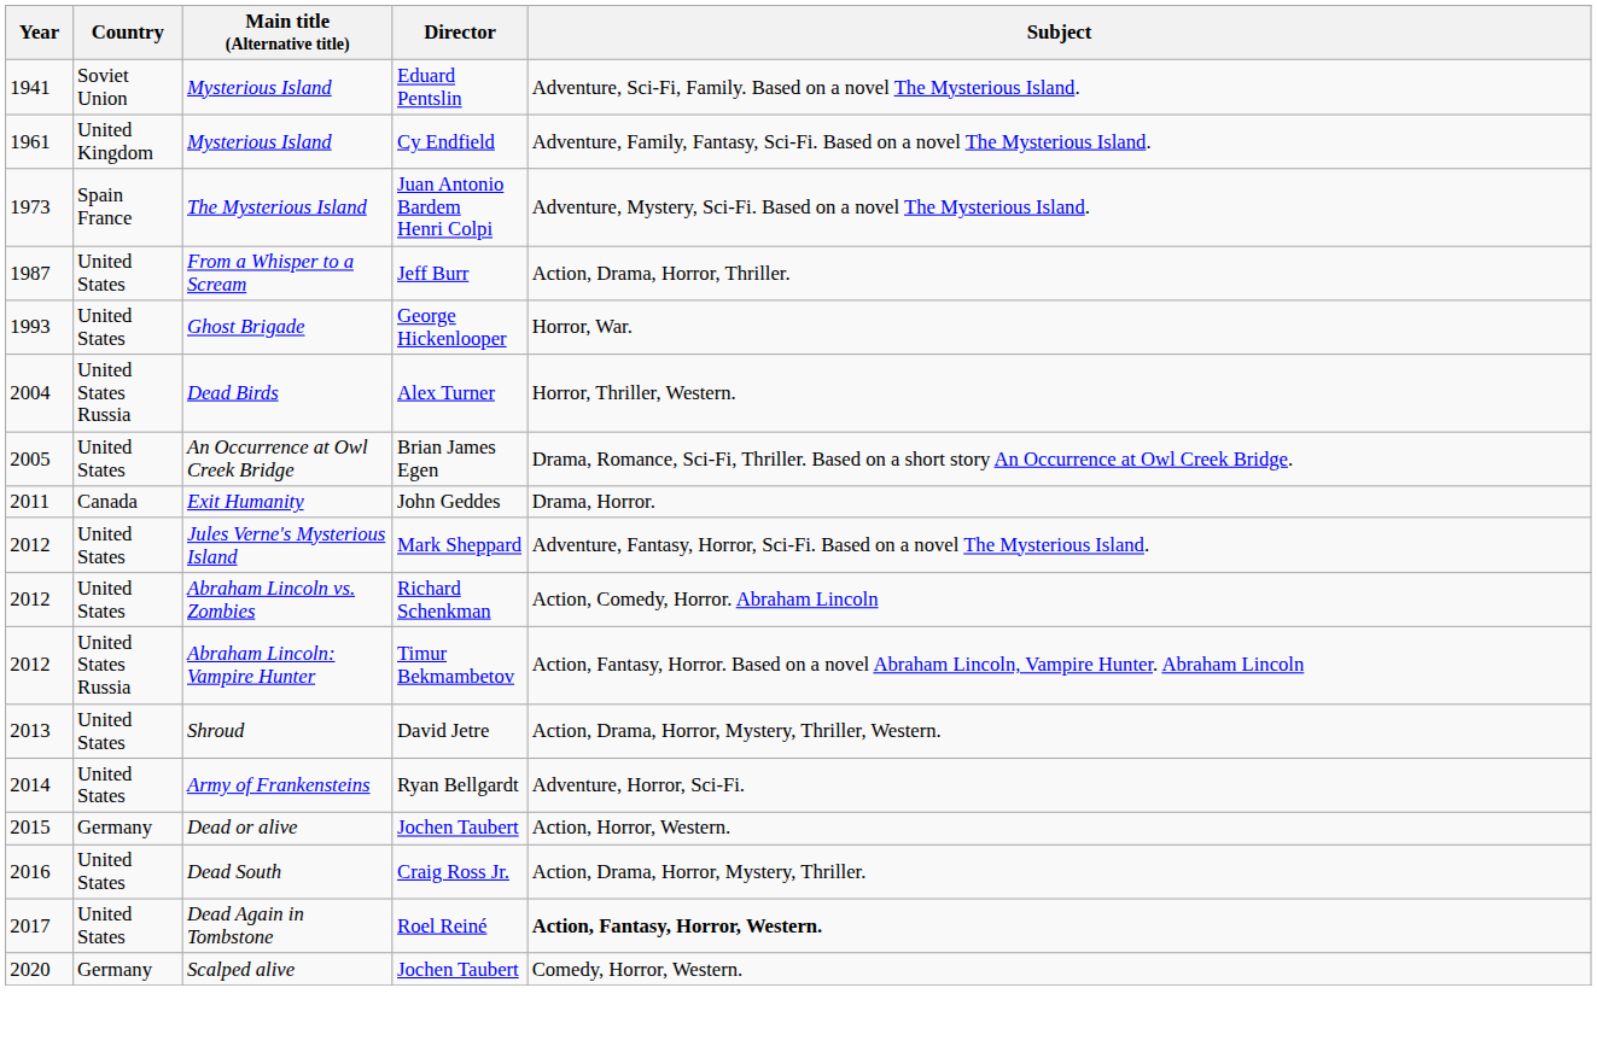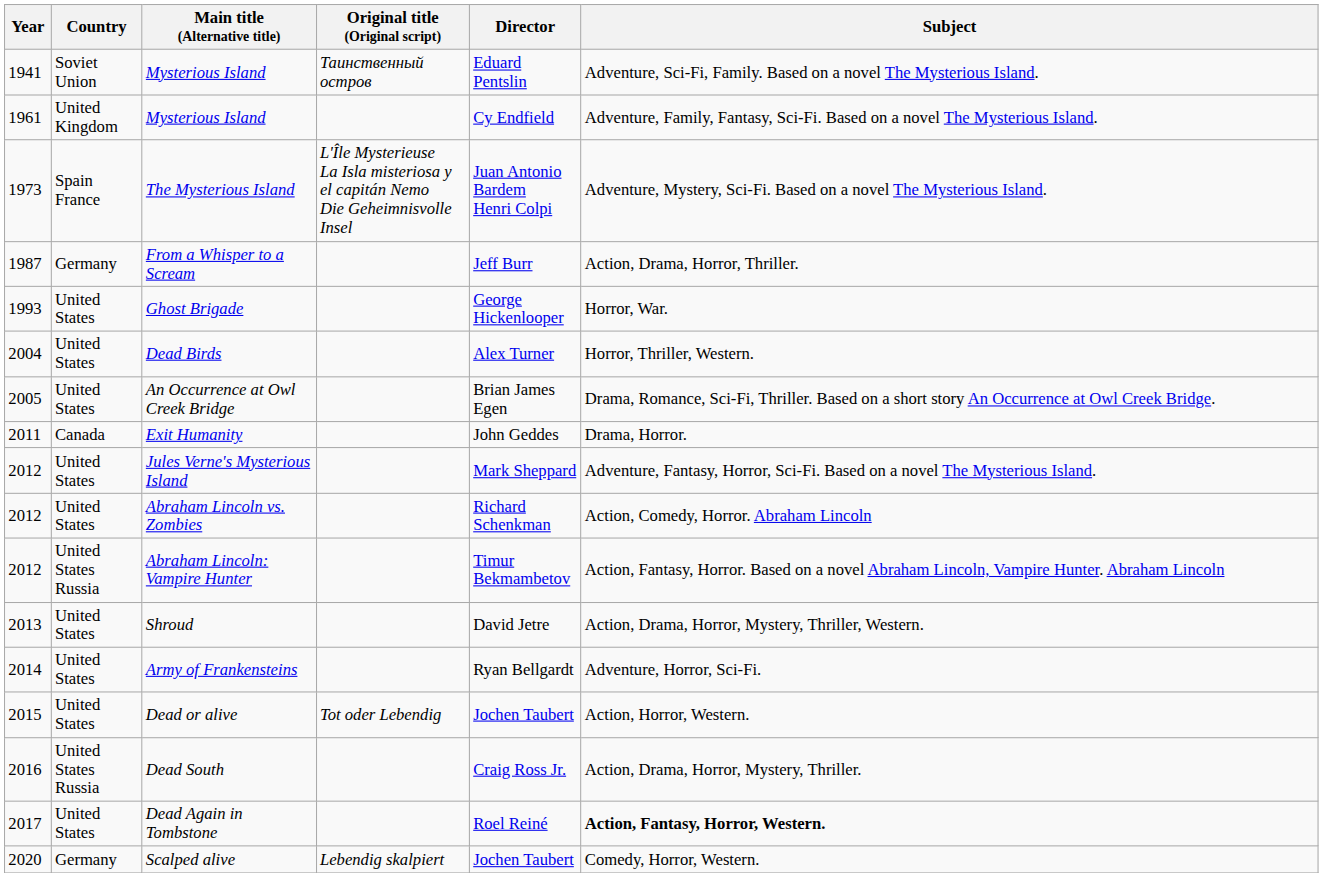+ column: Original title (Original script) | Таинственный остров | L'Île Mysterieuse La Isla misteriosa y el capitán Nemo Die Geheimnisvolle Insel | Tot oder Lebendig | Lebendig skalpiert
From a Whisper to a Scream | Country: United States -> Germany
Dead Birds | Country: United States Russia -> United States
Dead or alive | Country: Germany -> United States
Dead South | Country: United States -> United States Russia
